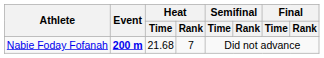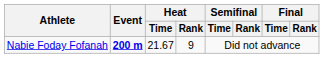Nabie Foday Fofanah | Heat / Time: 21.68 -> 21.67
Nabie Foday Fofanah | Heat / Rank: 7 -> 9
